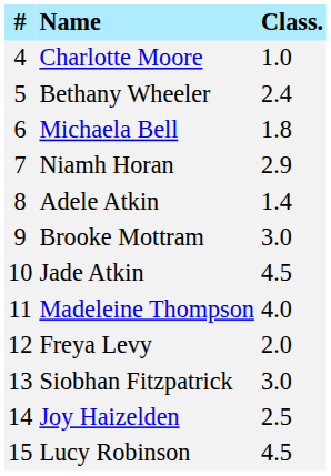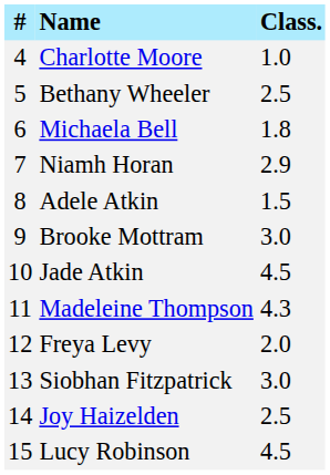Bethany Wheeler | Class.: 2.4 -> 2.5
Adele Atkin | Class.: 1.4 -> 1.5
Madeleine Thompson | Class.: 4.0 -> 4.3
